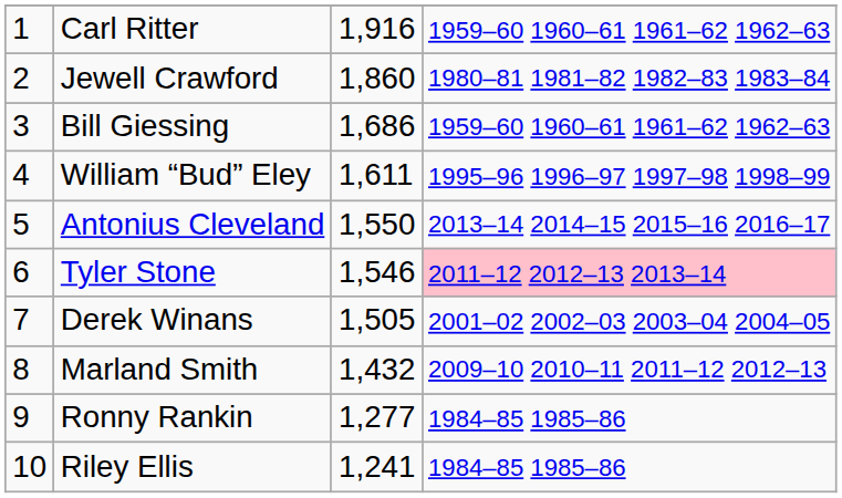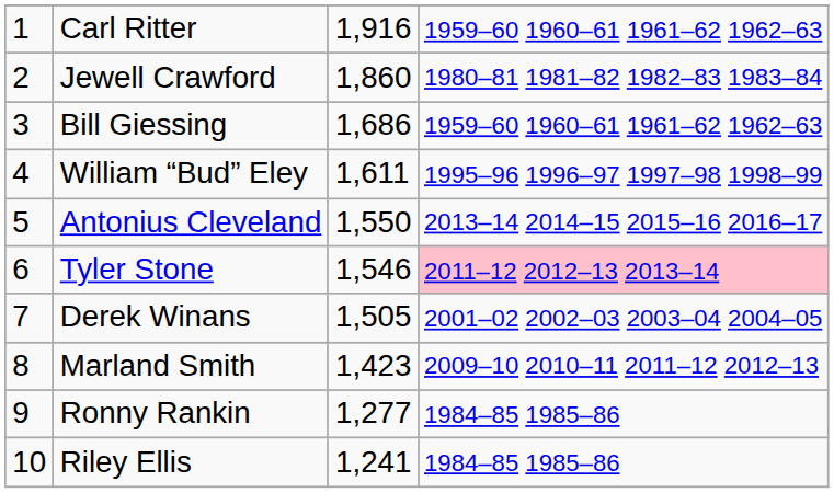Marland Smith | column 3: 1,432 -> 1,423
